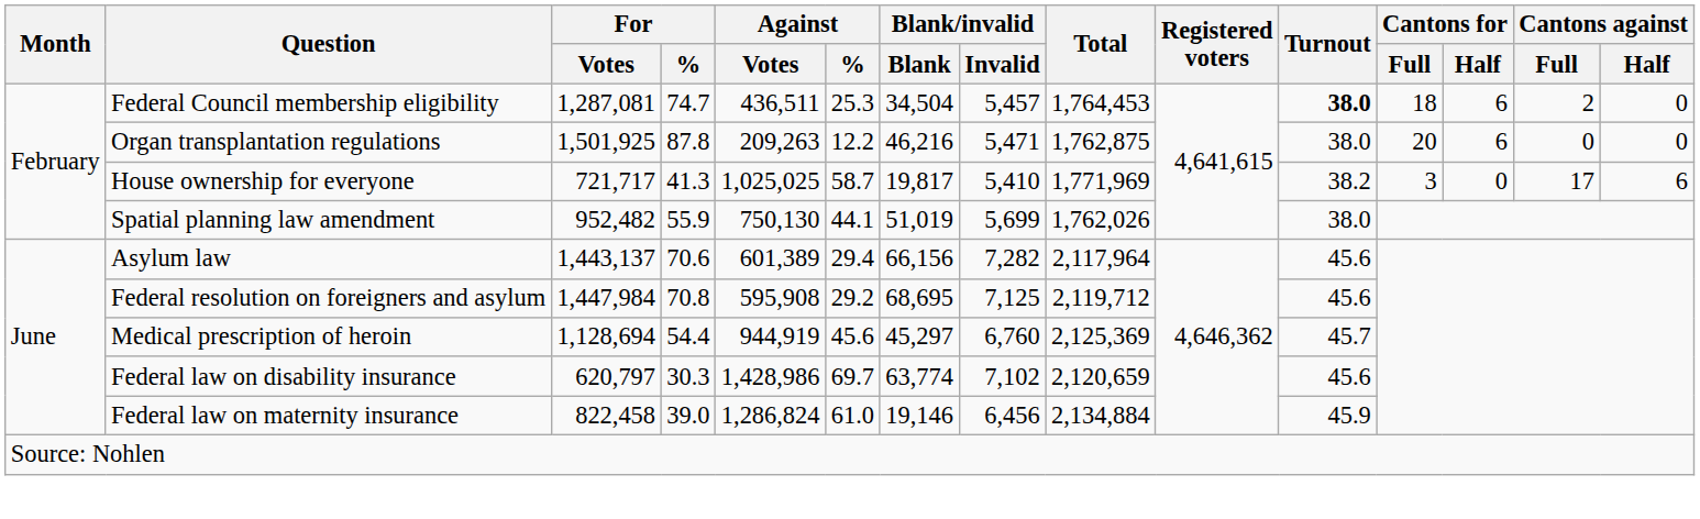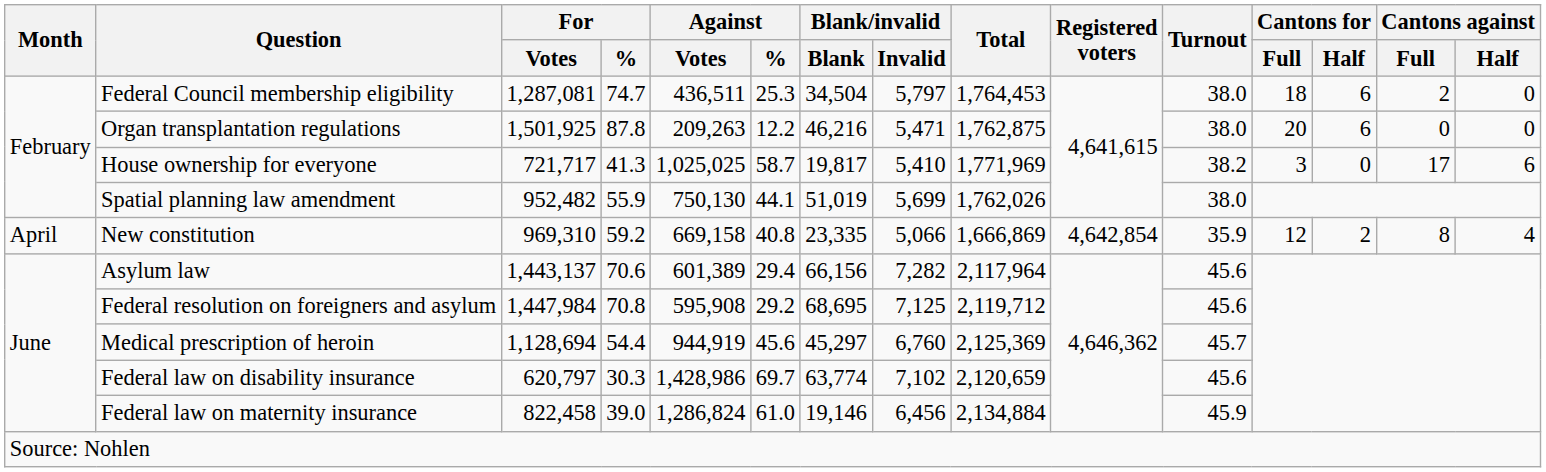Federal Council membership eligibility | Blank/invalid / Invalid: 5,457 -> 5,797
Federal Council membership eligibility | Turnout: bold -> normal
+ row: April | New constitution | 969,310 | 59.2 | 669,158 | 40.8 | 23,335 | 5,066 | 1,666,869 | 4,642,854 | 35.9 | 12 | 2 | 8 | 4
